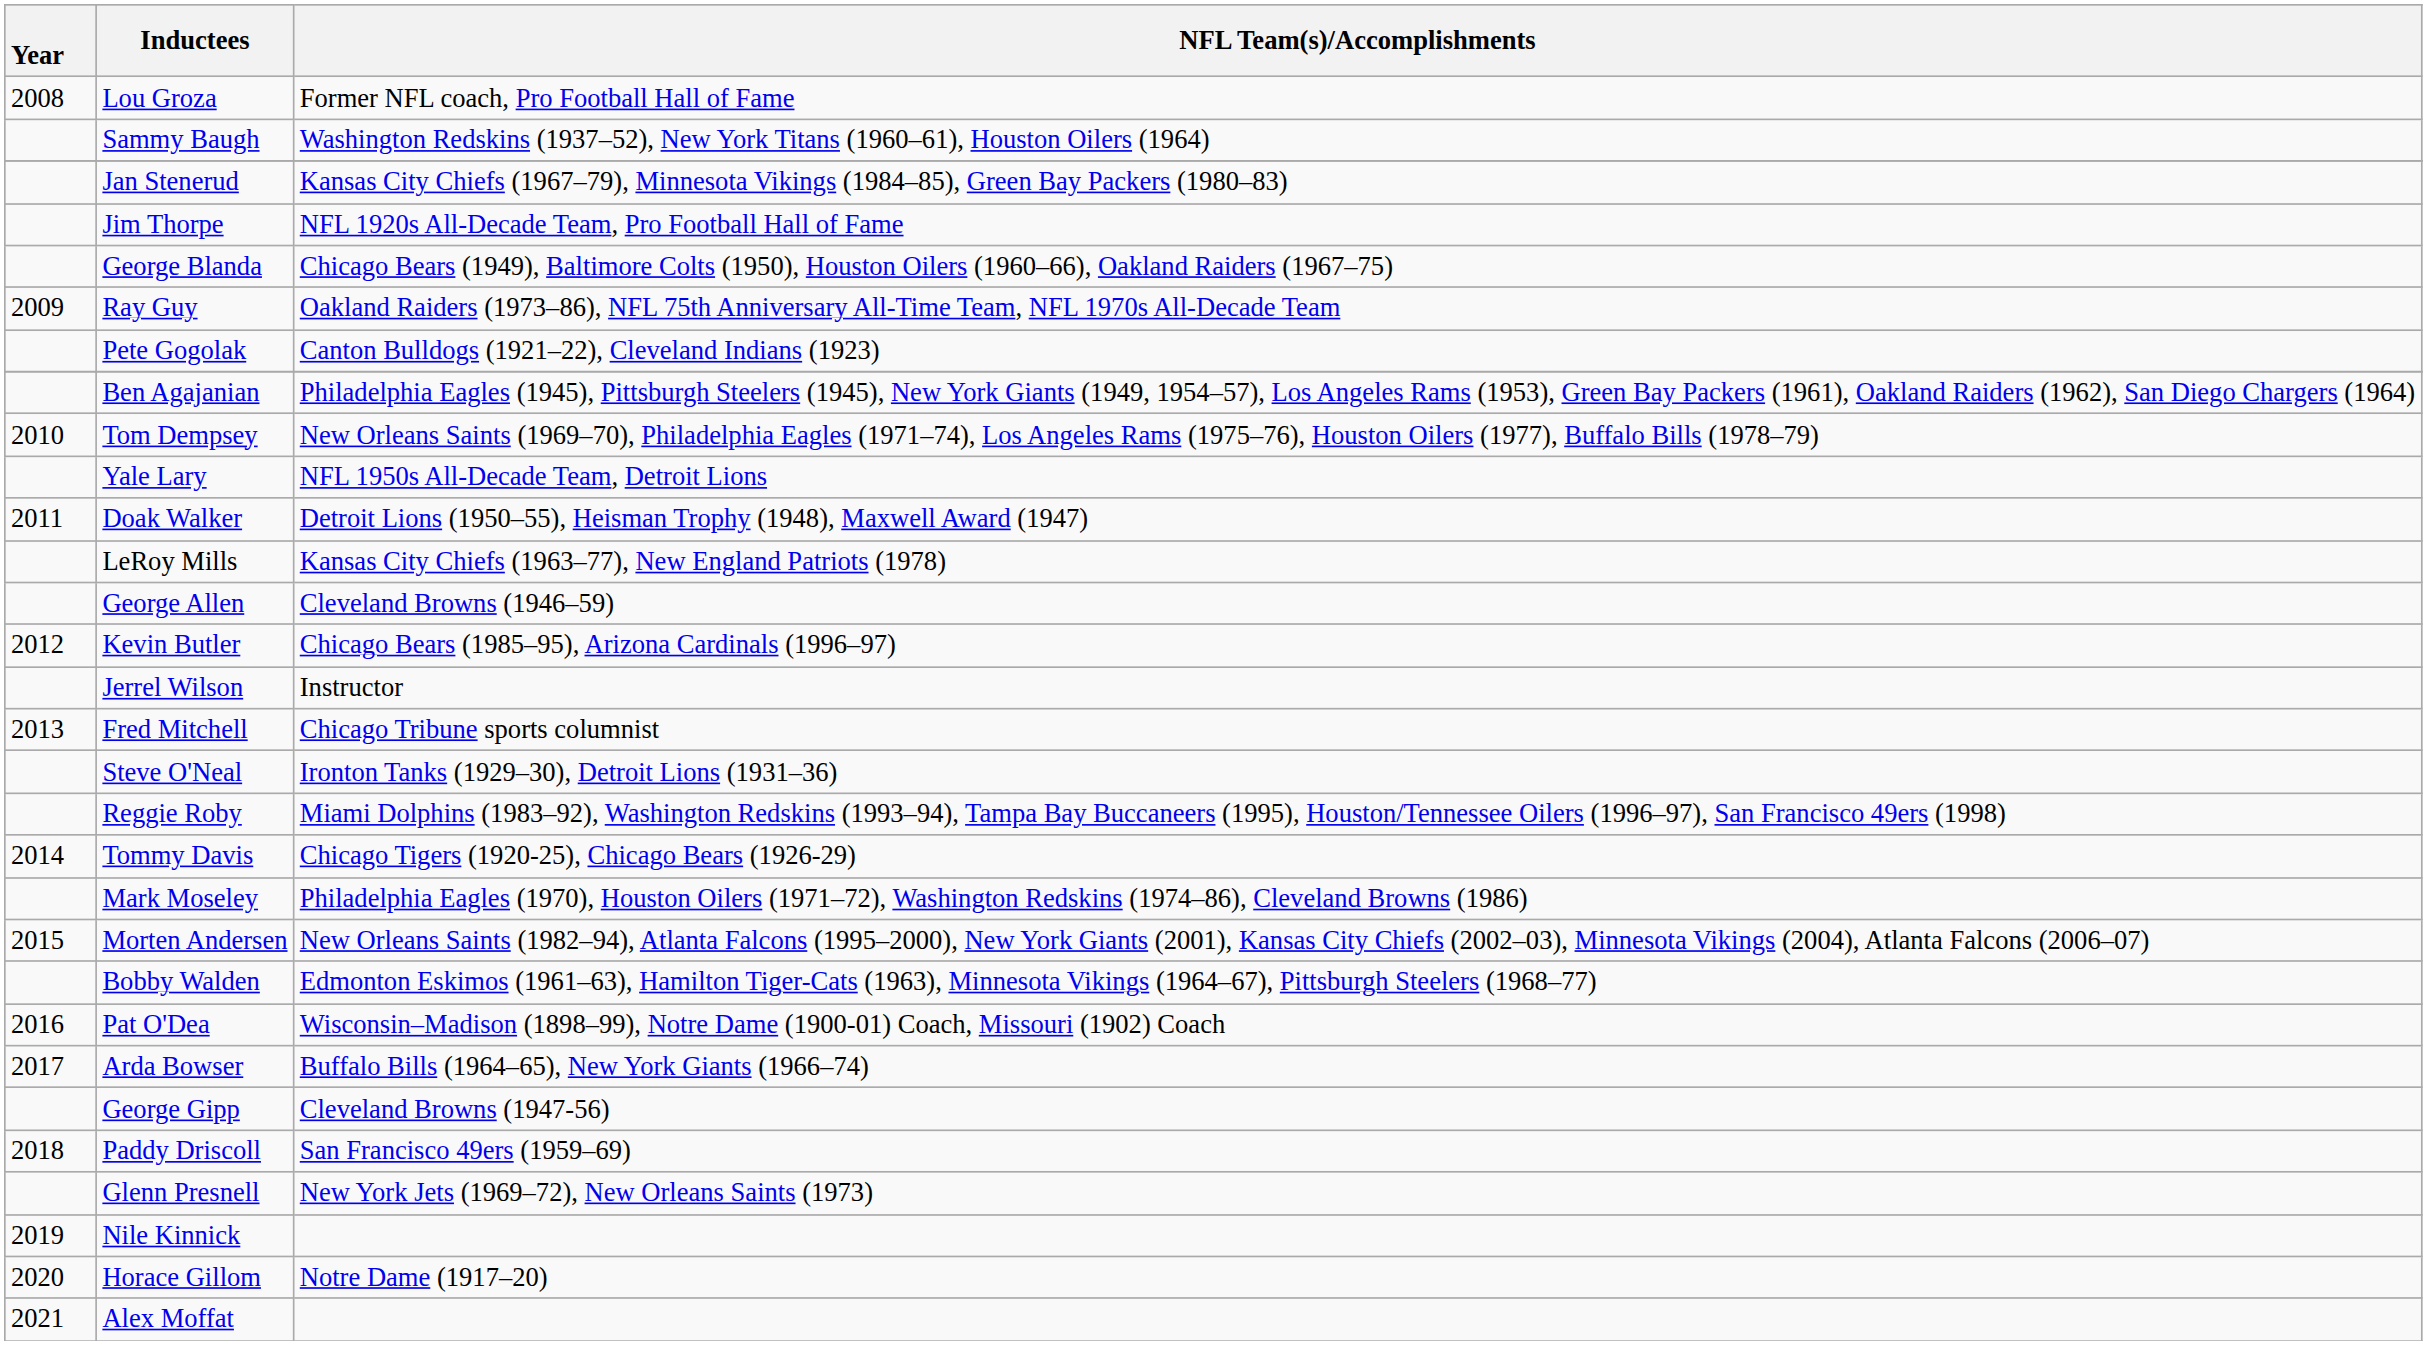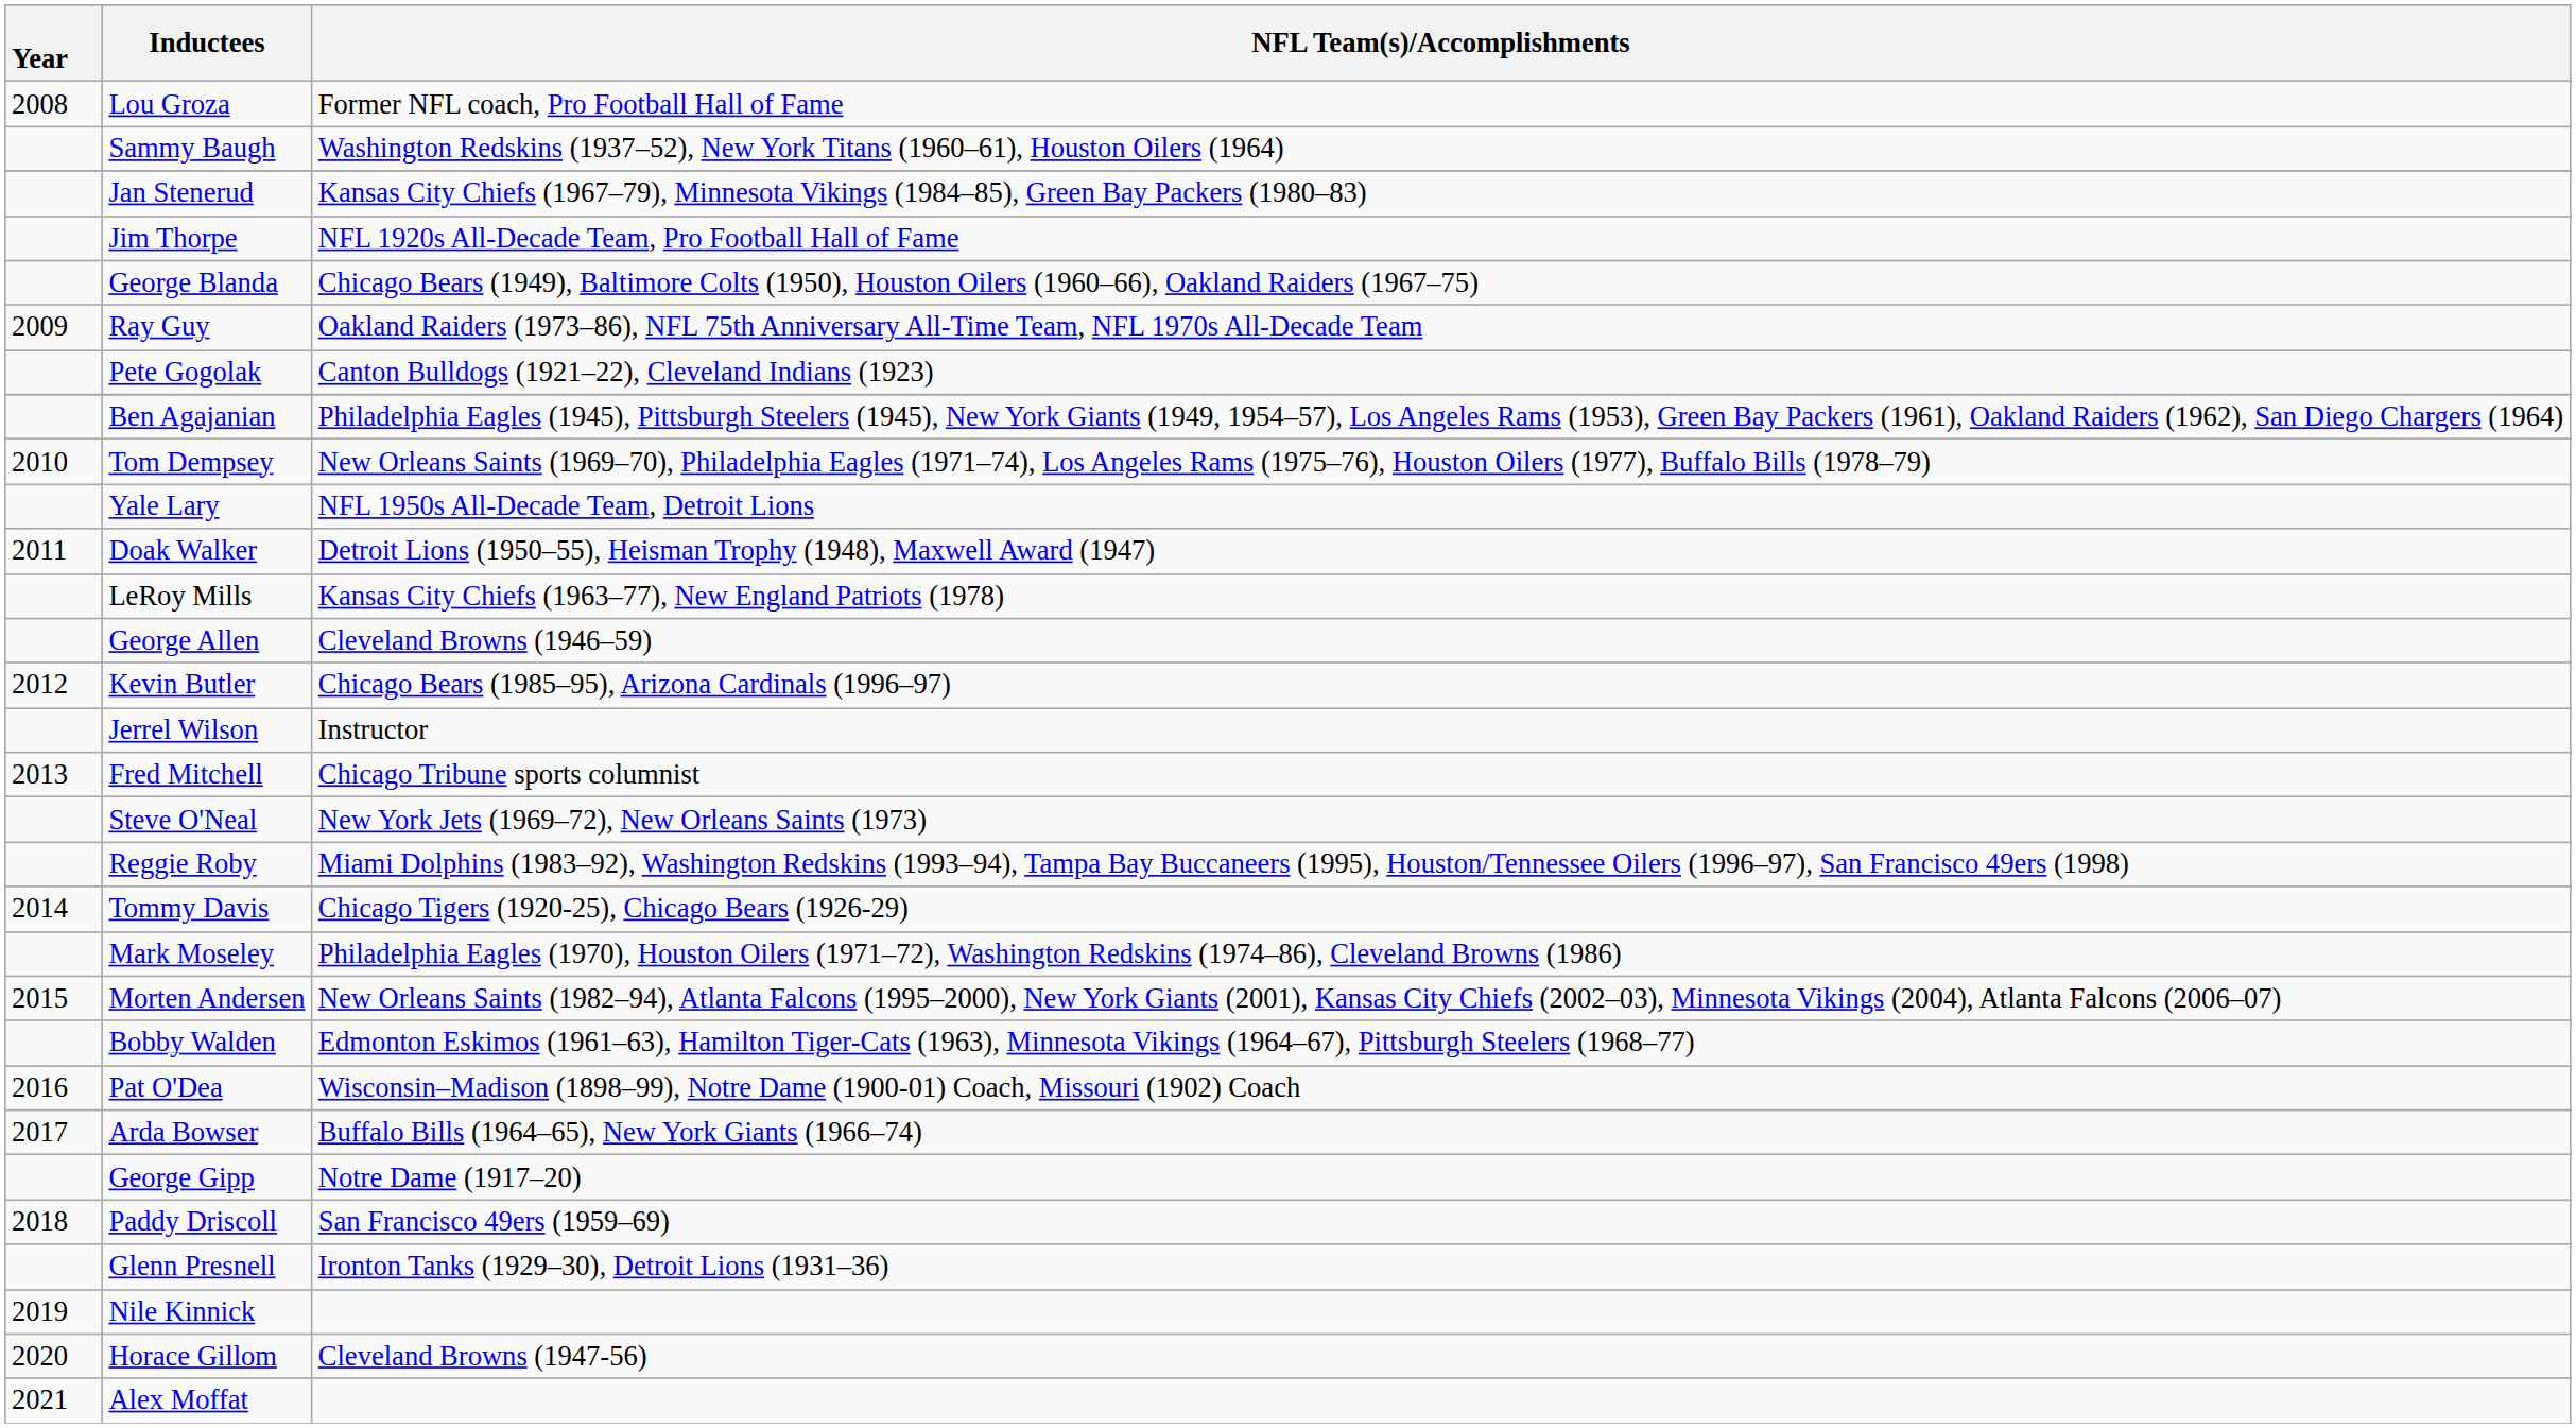Steve O'Neal | NFL Team(s)/Accomplishments: Ironton Tanks (1929–30), Detroit Lions (1931–36) -> New York Jets (1969–72), New Orleans Saints (1973)
George Gipp | NFL Team(s)/Accomplishments: Cleveland Browns (1947-56) -> Notre Dame (1917–20)
Glenn Presnell | NFL Team(s)/Accomplishments: New York Jets (1969–72), New Orleans Saints (1973) -> Ironton Tanks (1929–30), Detroit Lions (1931–36)
Horace Gillom | NFL Team(s)/Accomplishments: Notre Dame (1917–20) -> Cleveland Browns (1947-56)
